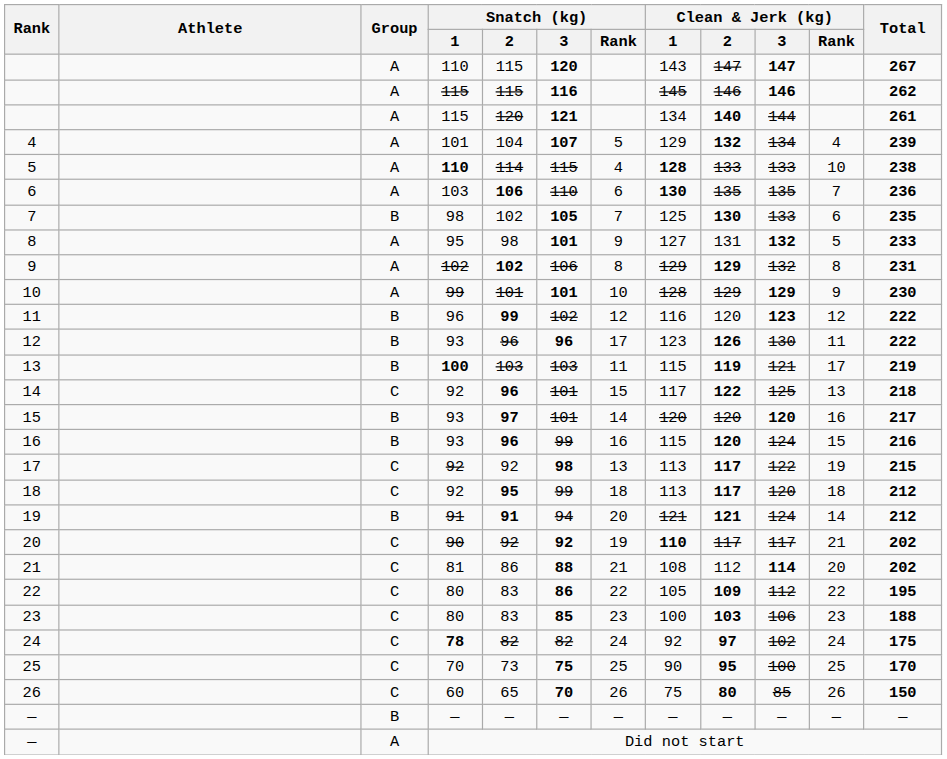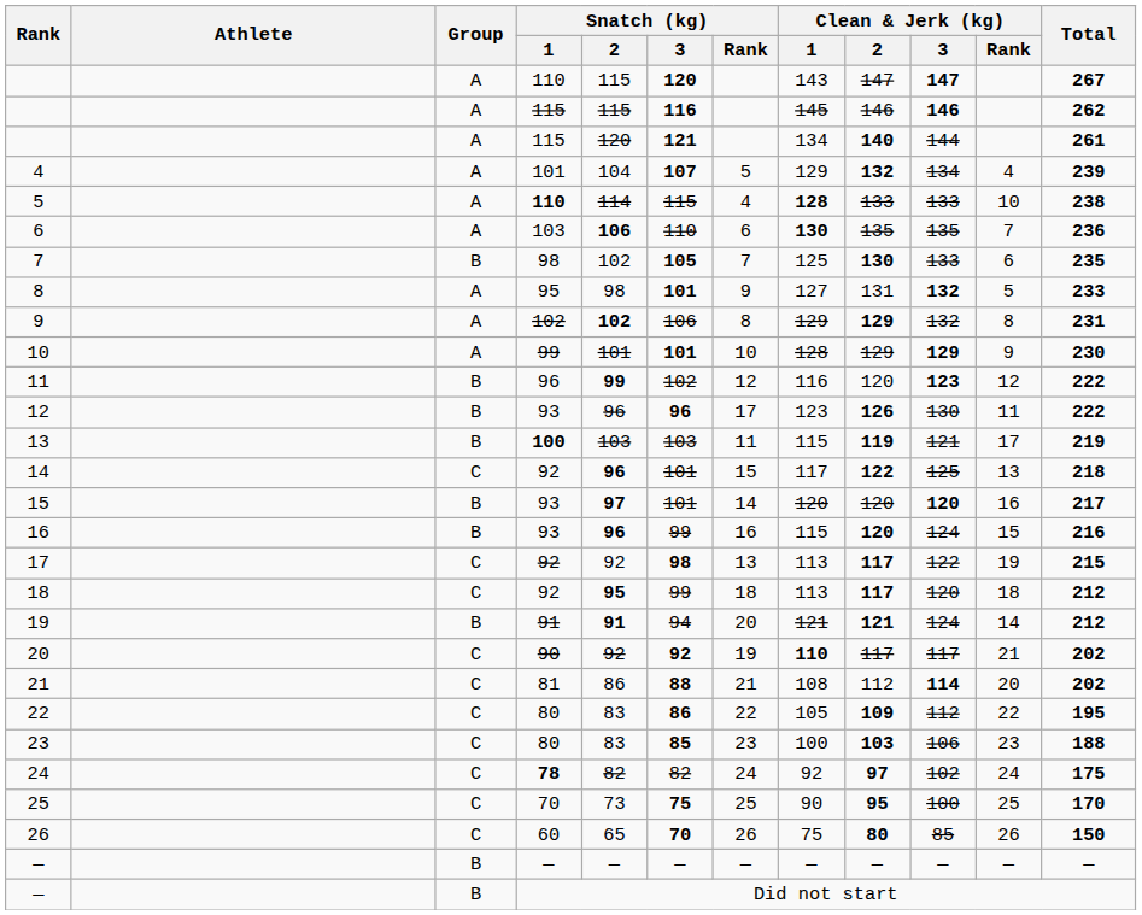— / Did not start | Group: A -> B
